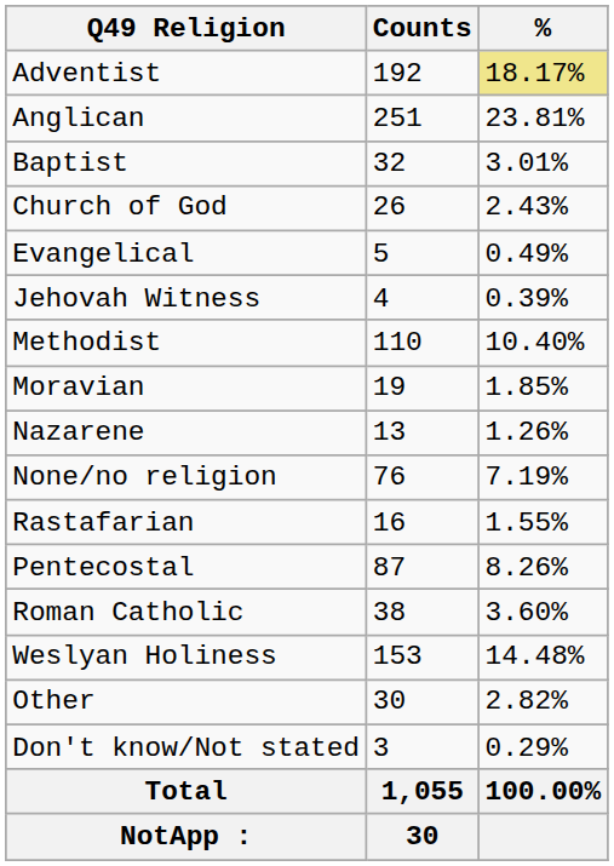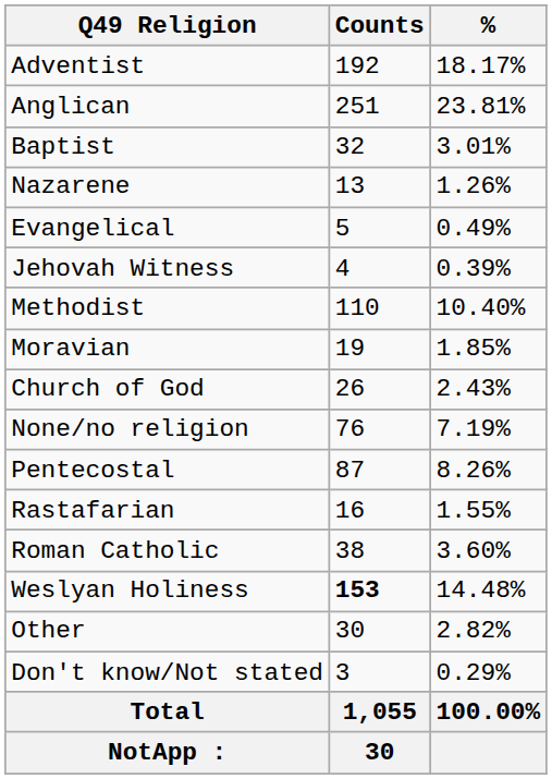Adventist | %: khaki background -> no background
rows swapped: Church of God <-> Nazarene
rows swapped: Pentecostal <-> Rastafarian
Weslyan Holiness | Counts: normal -> bold
